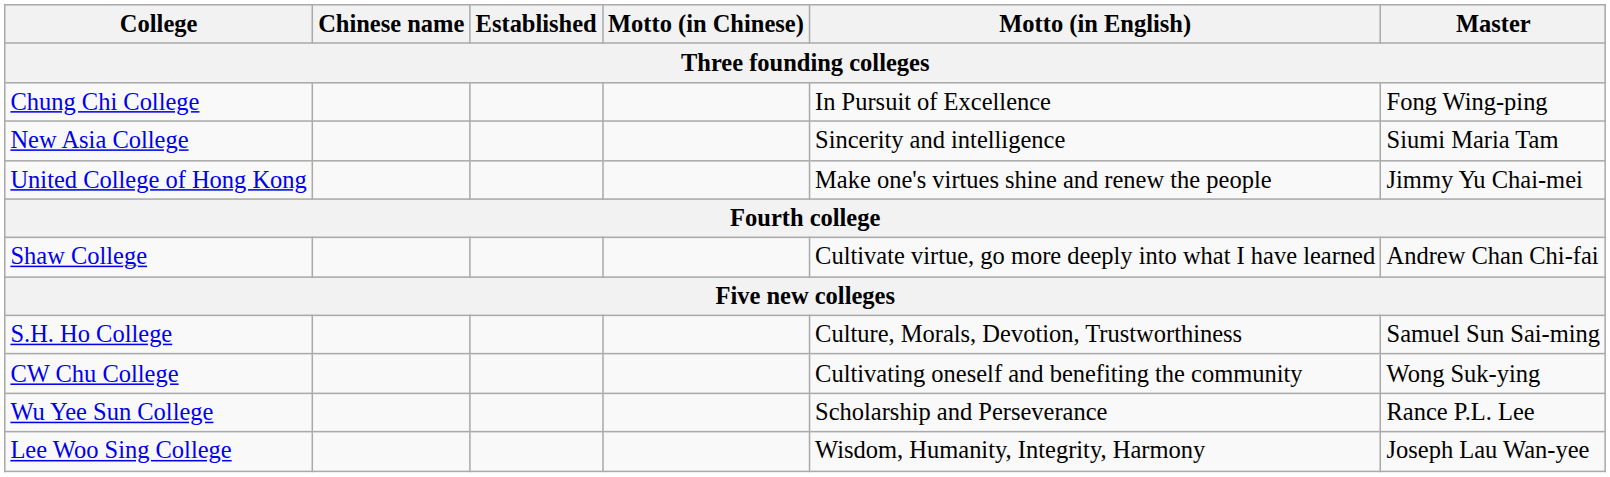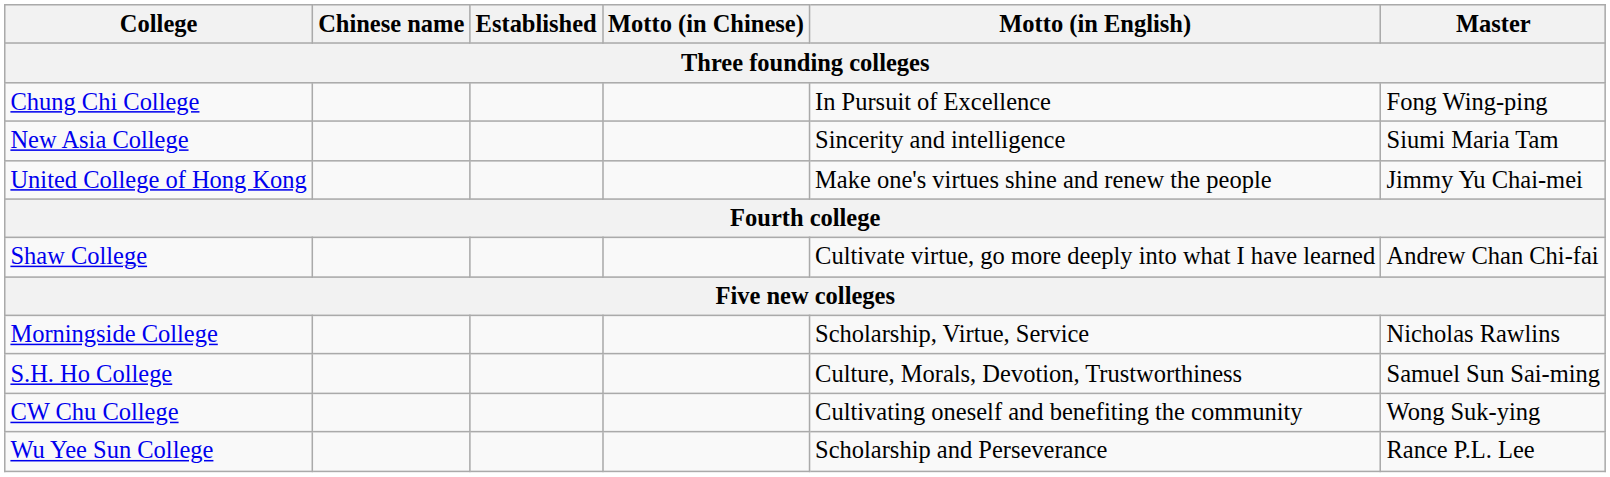+ row: Morningside College | Scholarship, Virtue, Service | Nicholas Rawlins
- row: Lee Woo Sing College | Wisdom, Humanity, Integrity, Harmony | Joseph Lau Wan-yee
